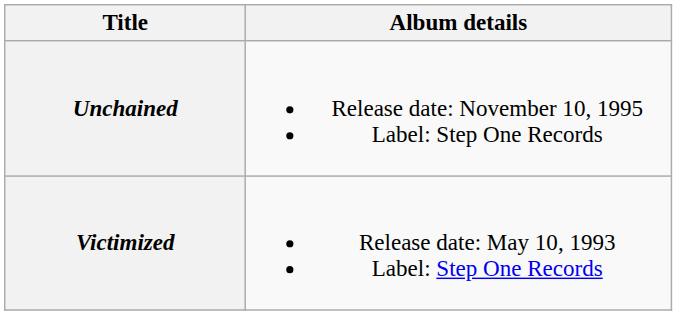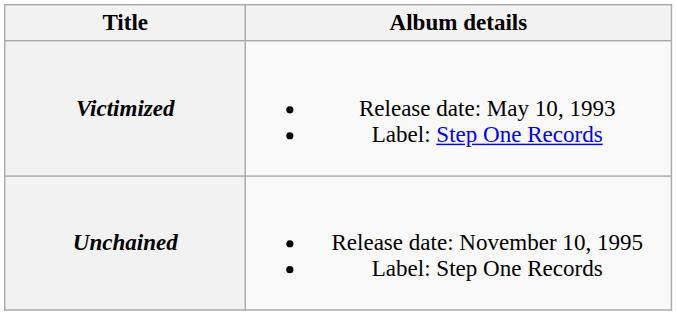rows swapped: Victimized <-> Unchained
